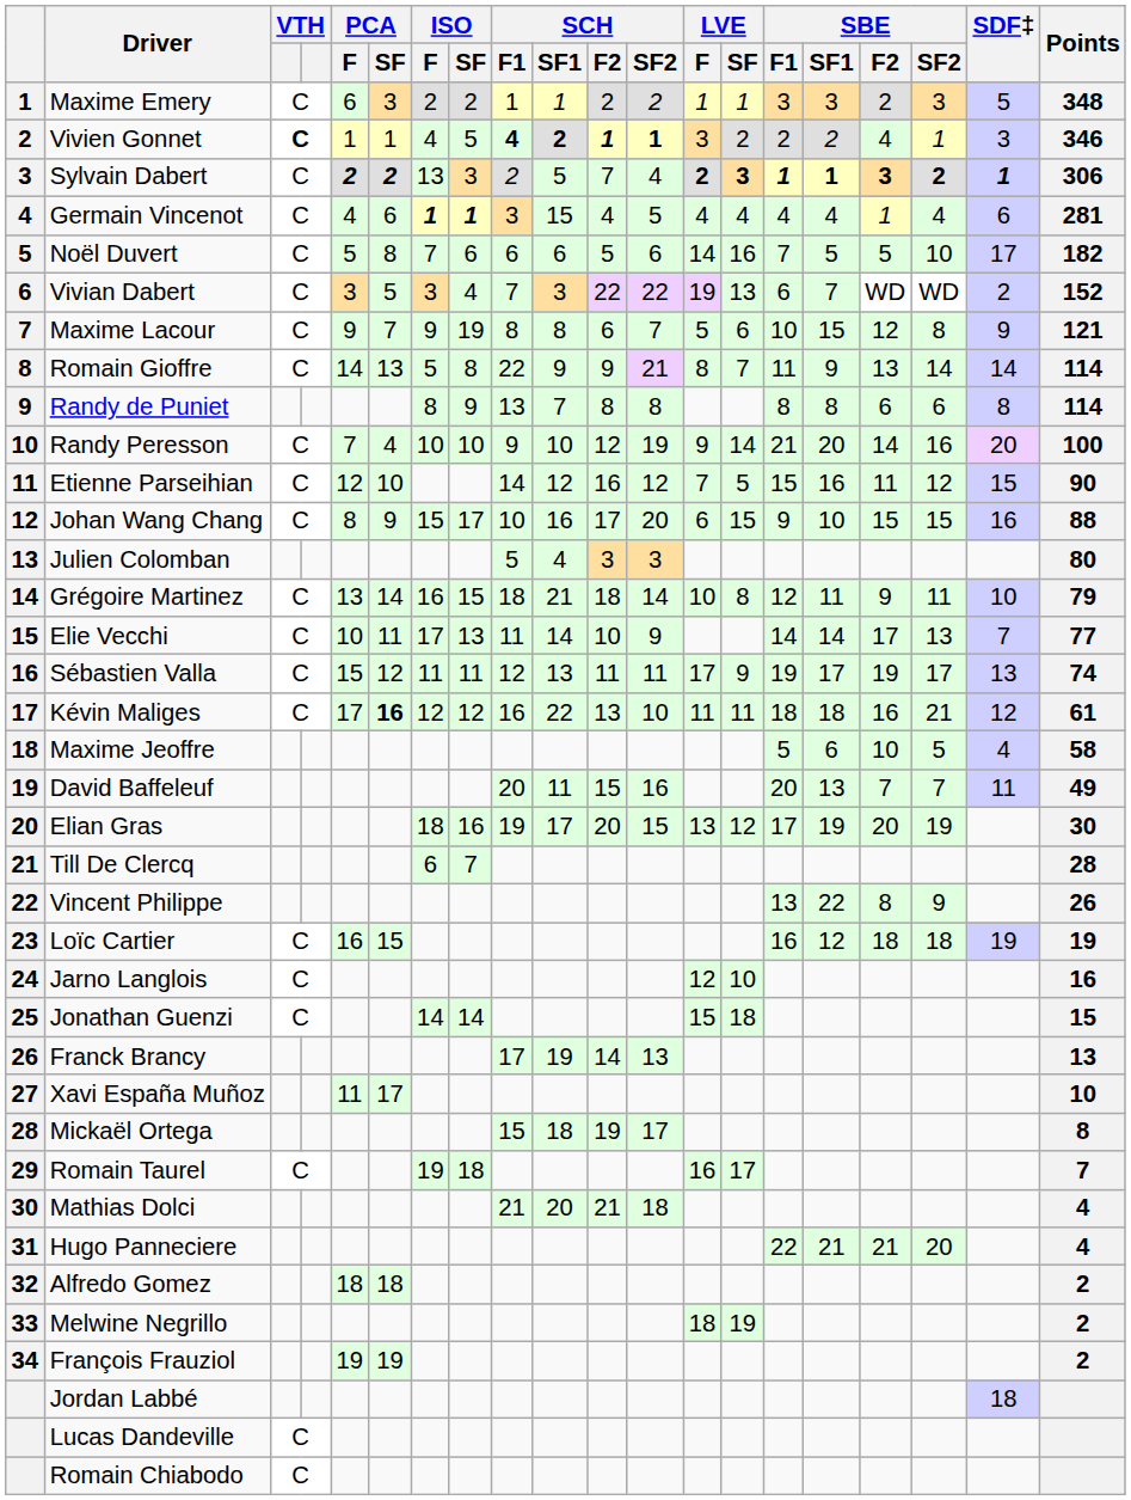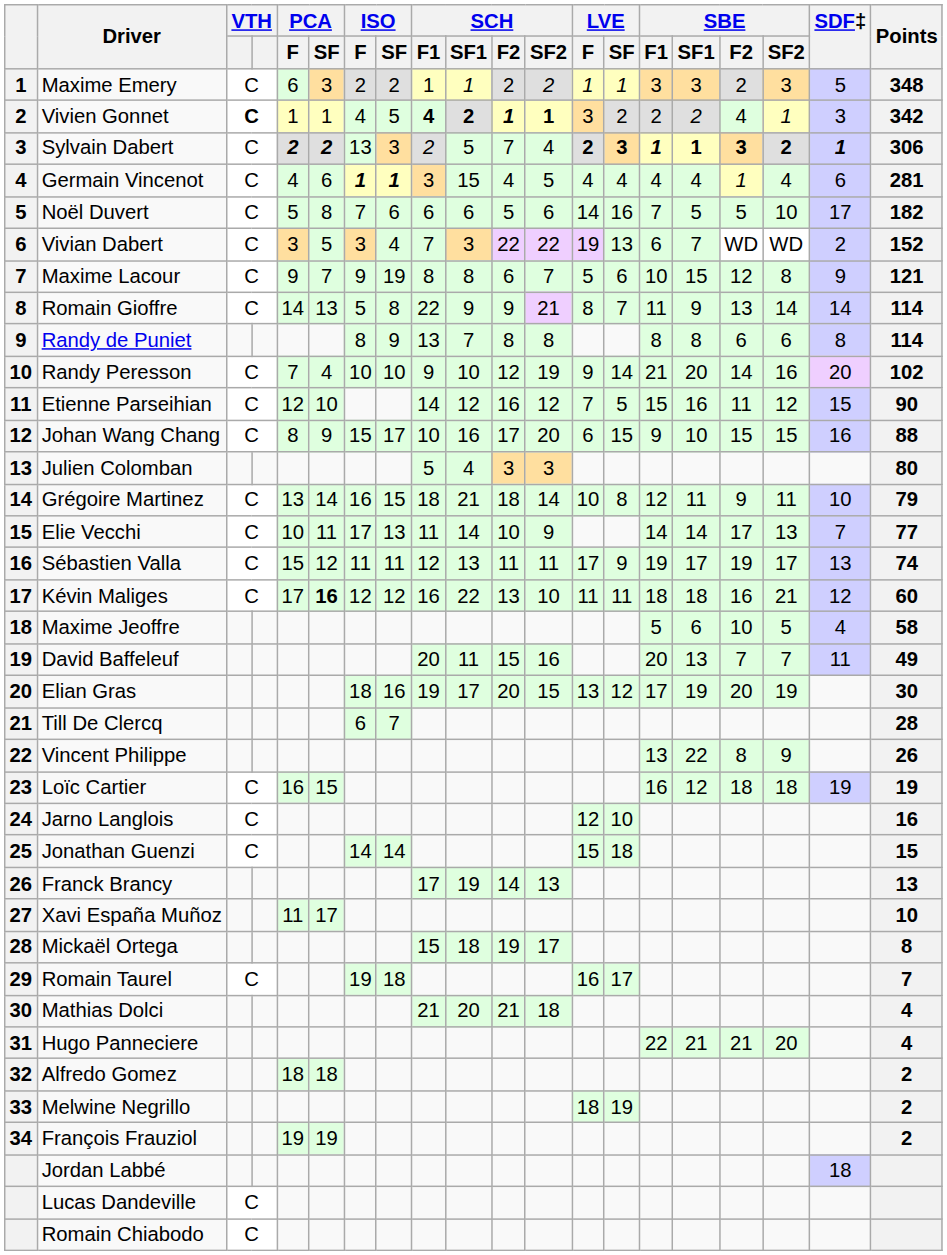Vivien Gonnet | Points: 346 -> 342
Randy Peresson | Points: 100 -> 102
Kévin Maliges | Points: 61 -> 60
